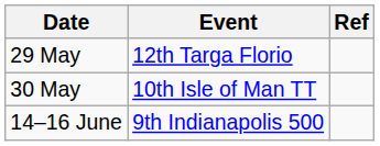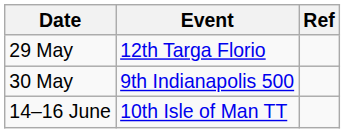30 May | Event: 10th Isle of Man TT -> 9th Indianapolis 500
14–16 June | Event: 9th Indianapolis 500 -> 10th Isle of Man TT
